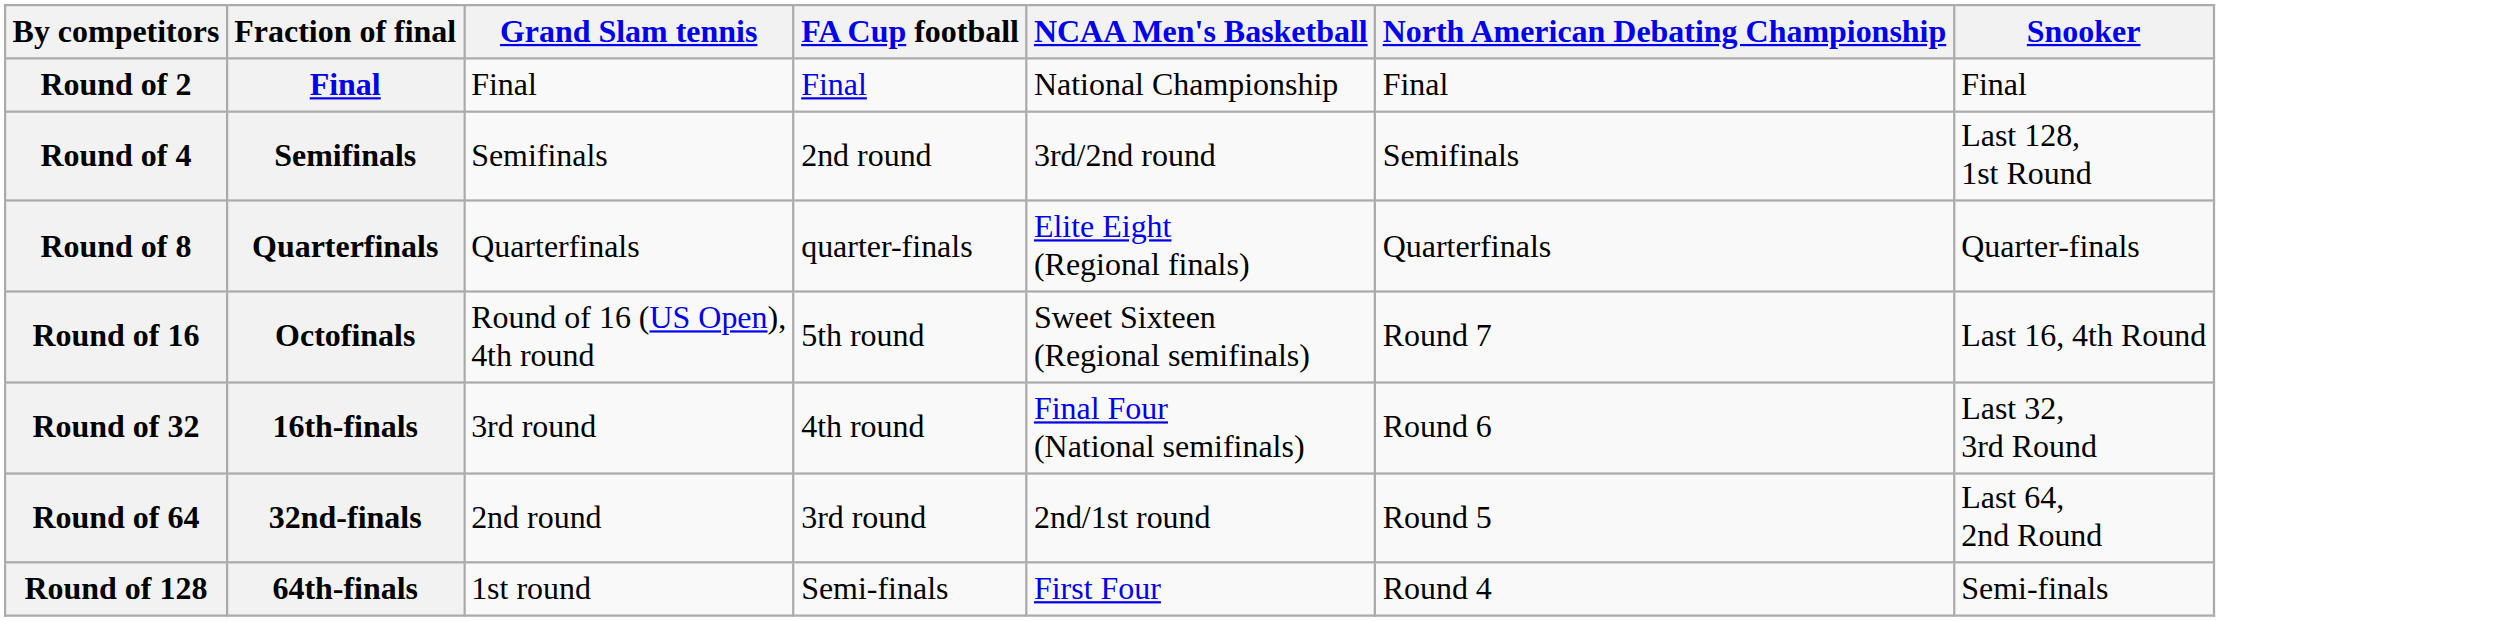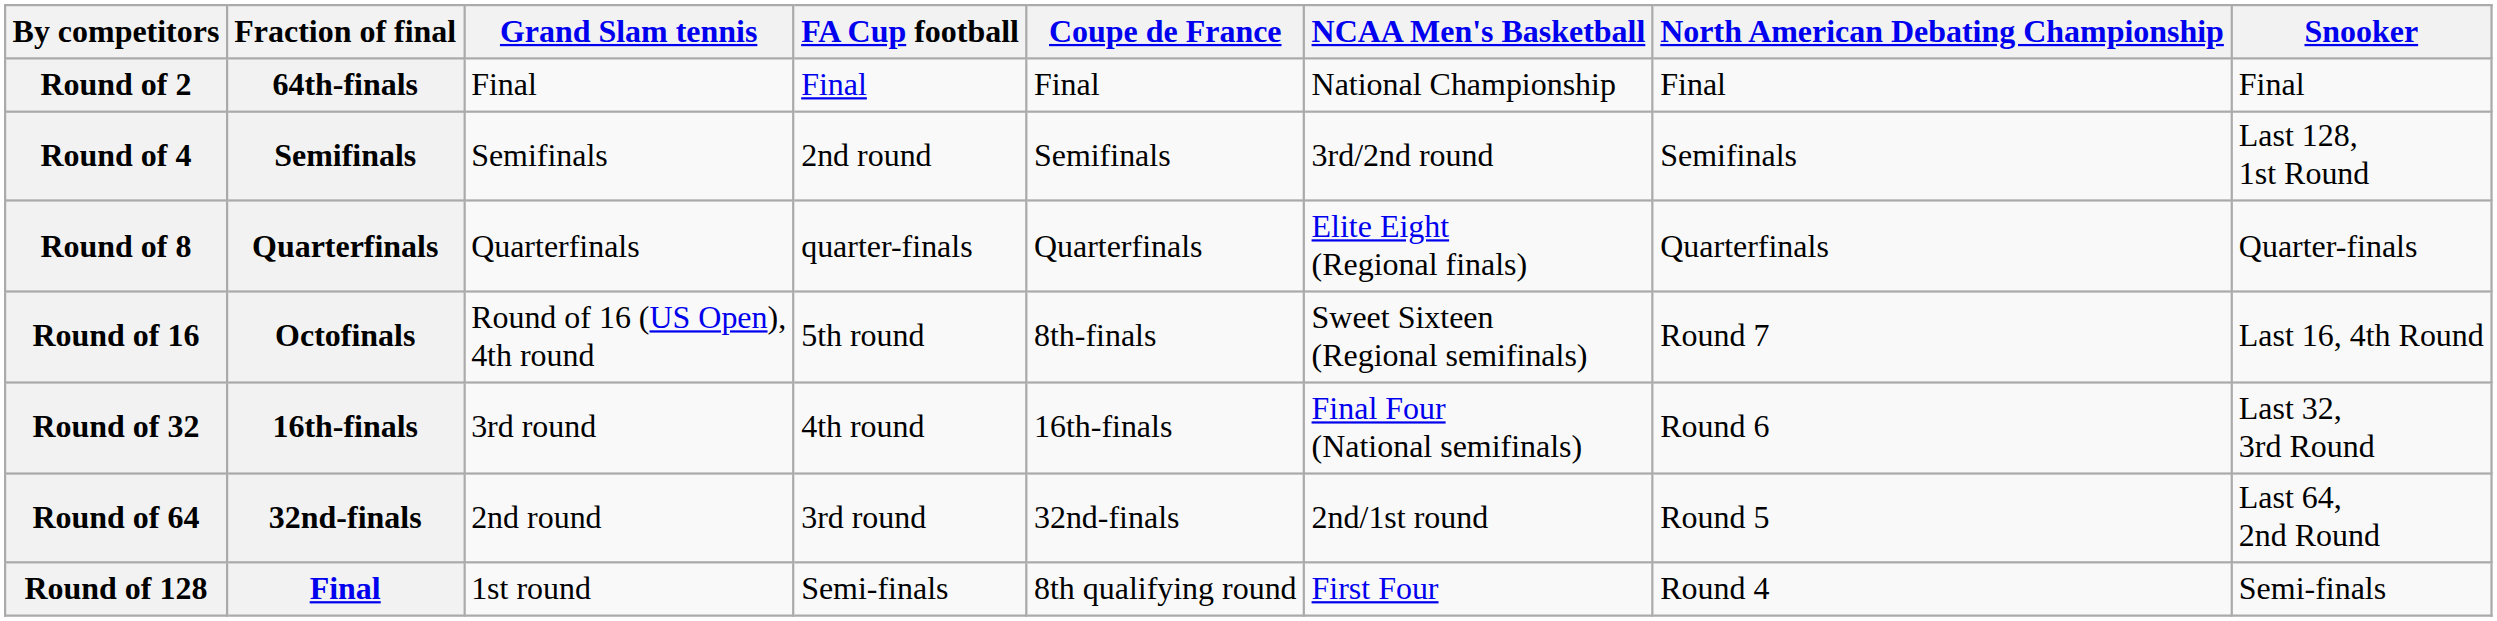+ column: Coupe de France | Final | Semifinals | Quarterfinals | 8th-finals | 16th-finals | 32nd-finals | 8th qualifying round
Round of 2 | Fraction of final: Final -> 64th-finals
Round of 128 | Fraction of final: 64th-finals -> Final
